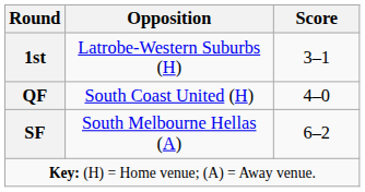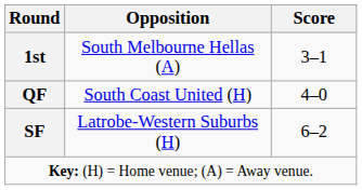1st | Opposition: Latrobe-Western Suburbs (H) -> South Melbourne Hellas (A)
SF | Opposition: South Melbourne Hellas (A) -> Latrobe-Western Suburbs (H)
